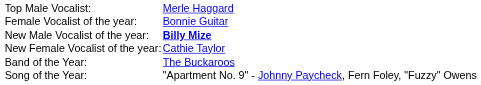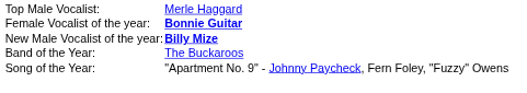Female Vocalist of the year: | column 2: normal -> bold
- row: New Female Vocalist of the year: | Cathie Taylor
